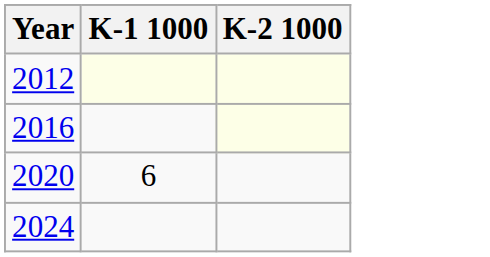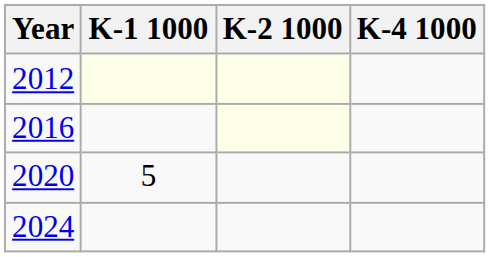+ column: K-4 1000
2020 | K-1 1000: 6 -> 5
